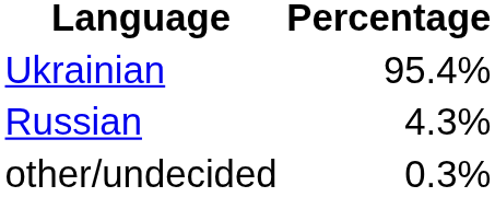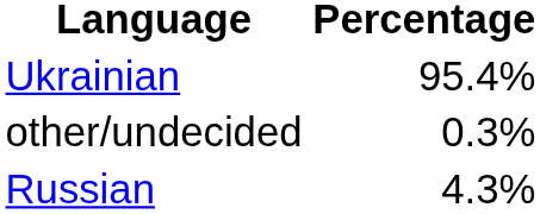rows swapped: Russian <-> other/undecided
